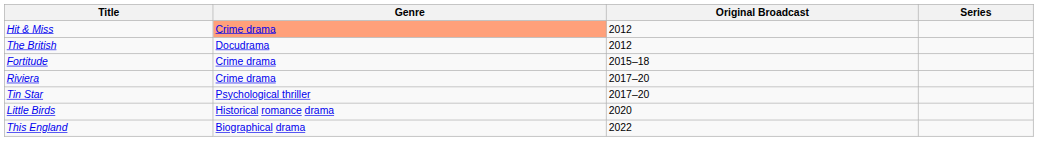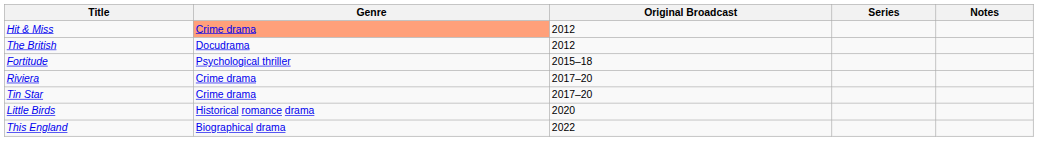+ column: Notes
Fortitude | Genre: Crime drama -> Psychological thriller
Tin Star | Genre: Psychological thriller -> Crime drama
